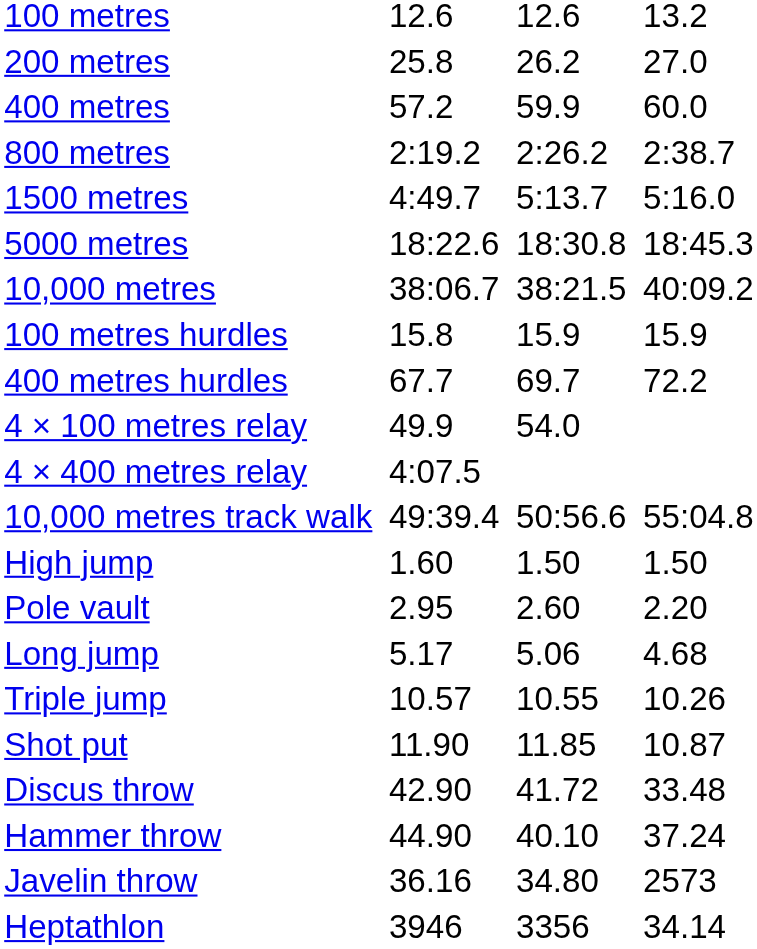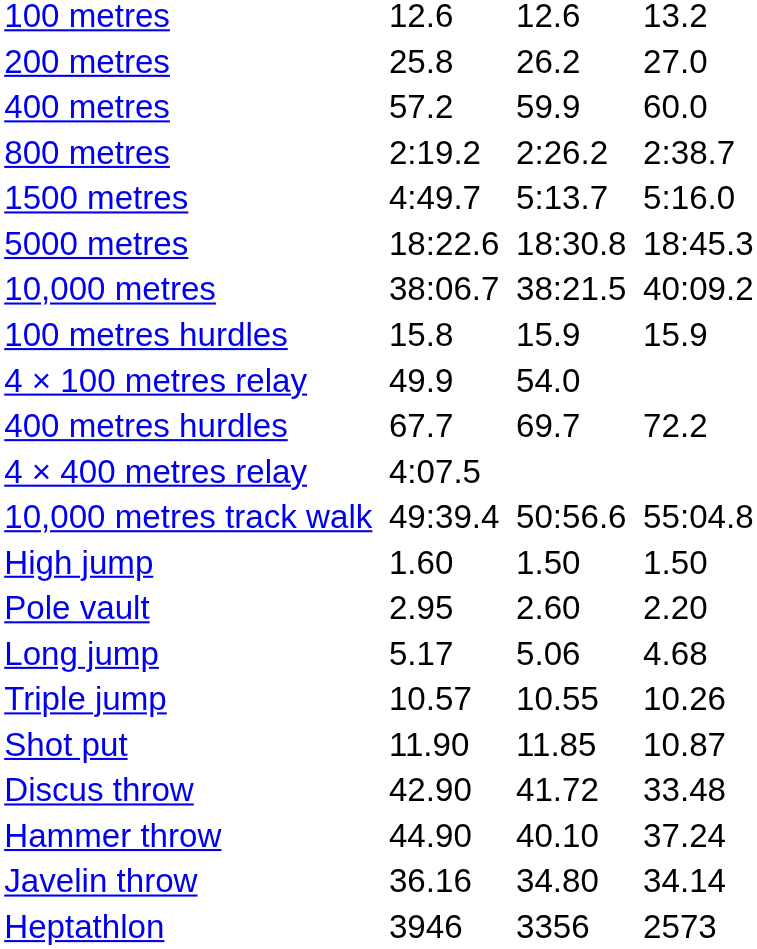rows swapped: 400 metres hurdles <-> 4 × 100 metres relay
Javelin throw | column 7: 2573 -> 34.14
Heptathlon | column 7: 34.14 -> 2573
